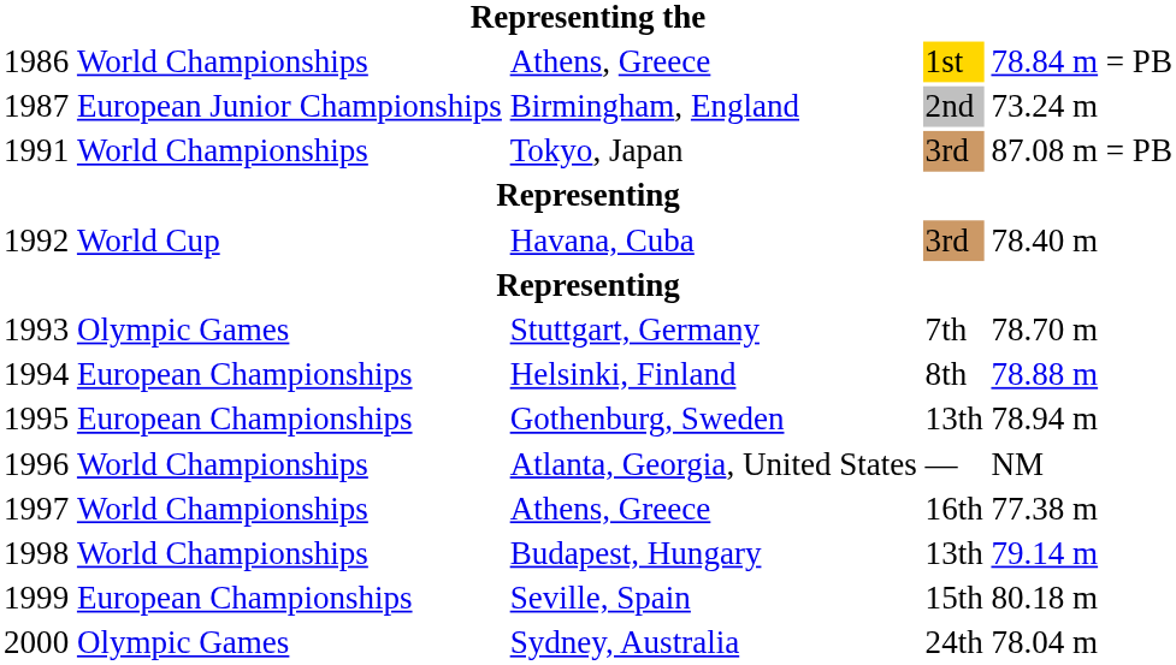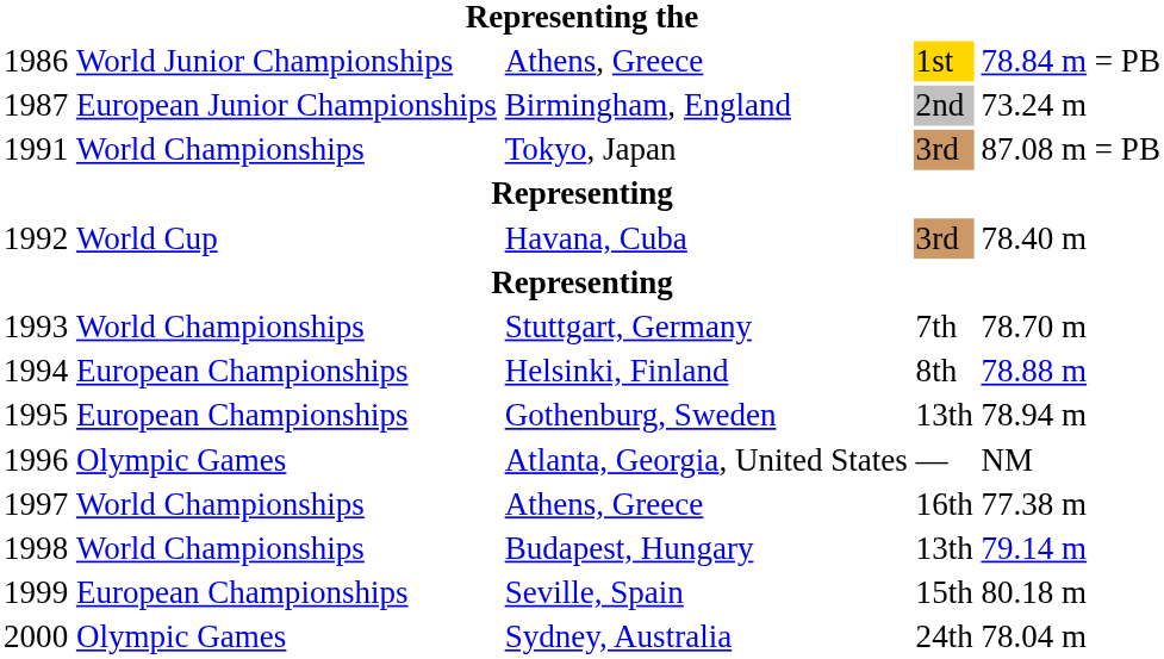1986 / Athens, Greece | column 2: World Championships -> World Junior Championships
Stuttgart, Germany | column 2: Olympic Games -> World Championships
Atlanta, Georgia, United States | column 2: World Championships -> Olympic Games
